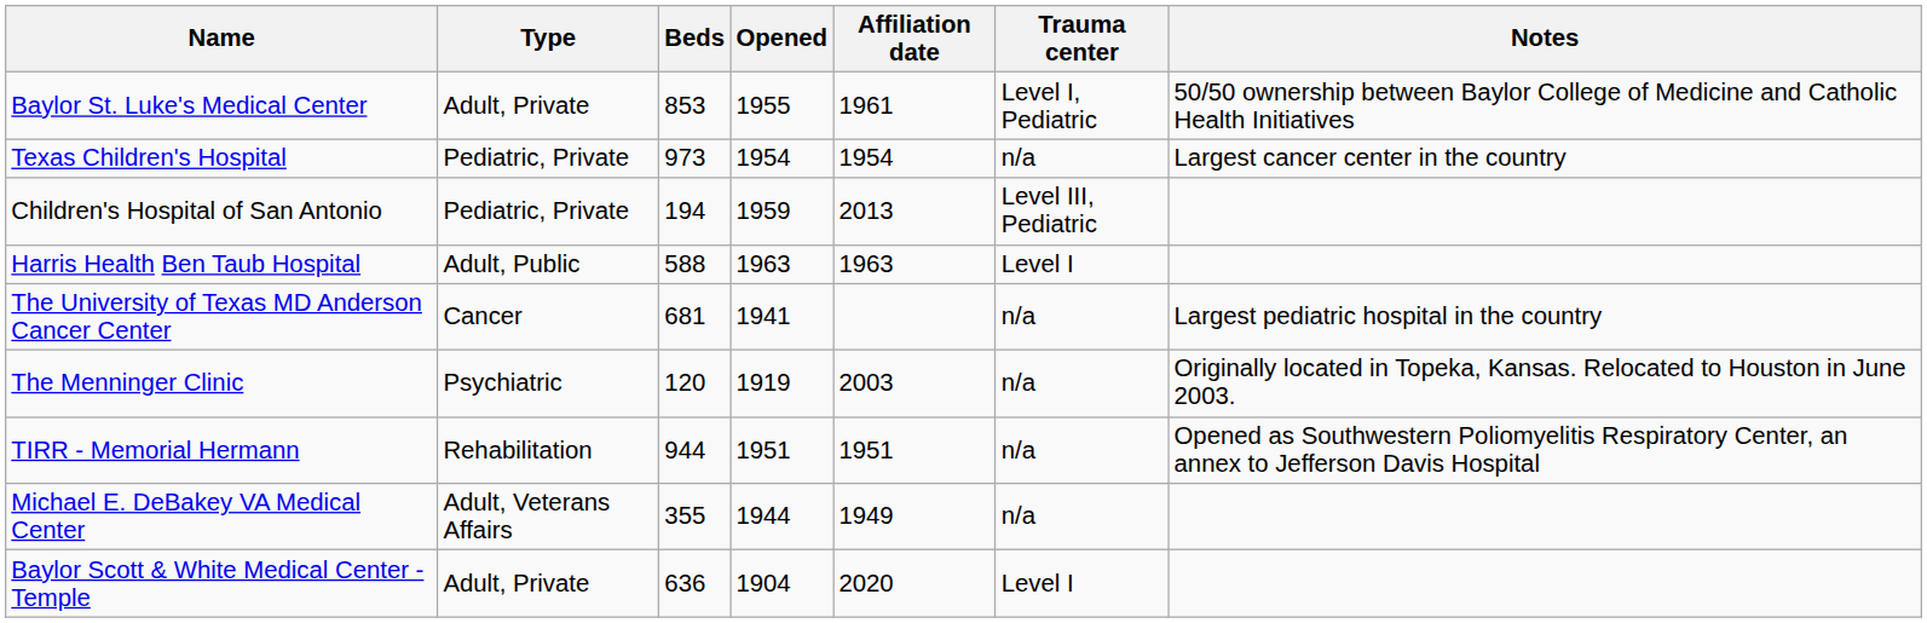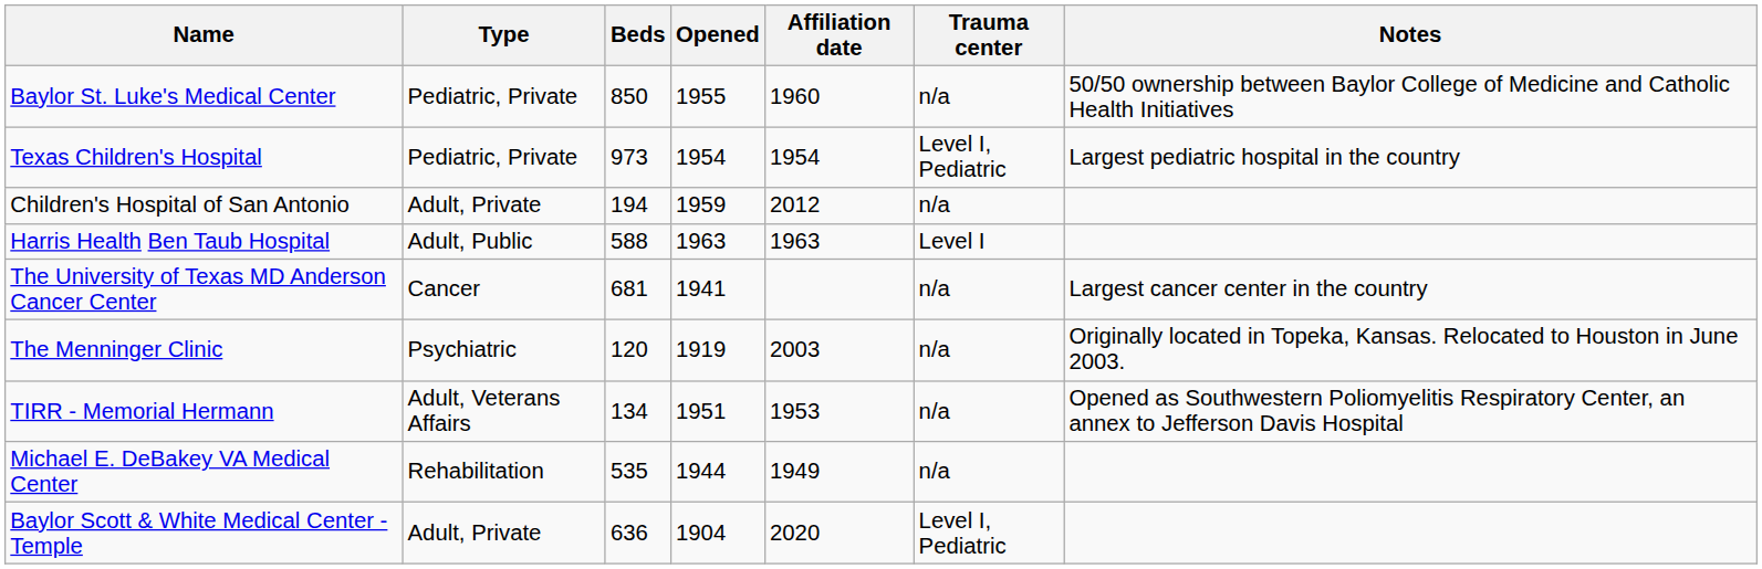Baylor St. Luke's Medical Center | Type: Adult, Private -> Pediatric, Private
Baylor St. Luke's Medical Center | Beds: 853 -> 850
Baylor St. Luke's Medical Center | Affiliation date: 1961 -> 1960
Baylor St. Luke's Medical Center | Trauma center: Level I, Pediatric -> n/a
Texas Children's Hospital | Trauma center: n/a -> Level I, Pediatric
Texas Children's Hospital | Notes: Largest cancer center in the country -> Largest pediatric hospital in the country
Children's Hospital of San Antonio | Type: Pediatric, Private -> Adult, Private
Children's Hospital of San Antonio | Affiliation date: 2013 -> 2012
Children's Hospital of San Antonio | Trauma center: Level III, Pediatric -> n/a
The University of Texas MD Anderson Cancer Center | Notes: Largest pediatric hospital in the country -> Largest cancer center in the country
TIRR - Memorial Hermann | Type: Rehabilitation -> Adult, Veterans Affairs
TIRR - Memorial Hermann | Beds: 944 -> 134
TIRR - Memorial Hermann | Affiliation date: 1951 -> 1953
Michael E. DeBakey VA Medical Center | Type: Adult, Veterans Affairs -> Rehabilitation
Michael E. DeBakey VA Medical Center | Beds: 355 -> 535
Baylor Scott & White Medical Center - Temple | Trauma center: Level I -> Level I, Pediatric
